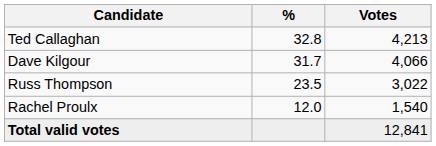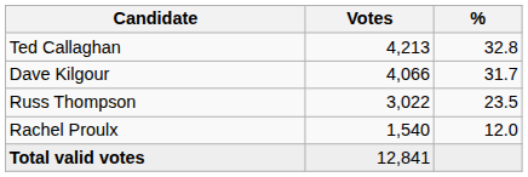columns swapped: Votes <-> %
